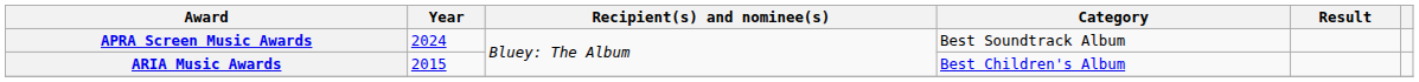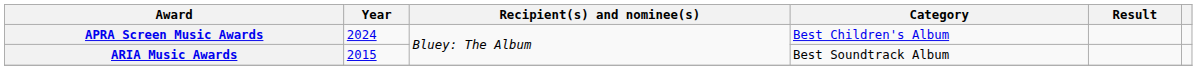APRA Screen Music Awards | Category: Best Soundtrack Album -> Best Children's Album
ARIA Music Awards | Category: Best Children's Album -> Best Soundtrack Album
